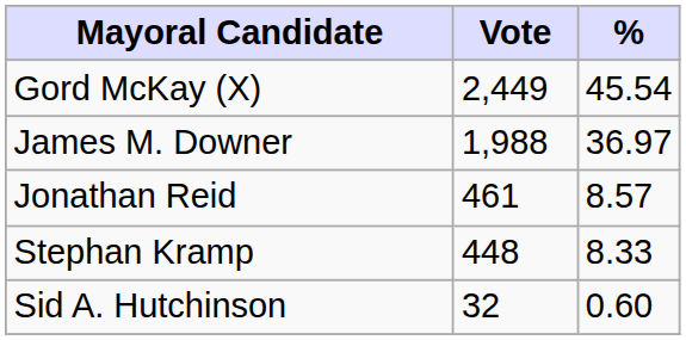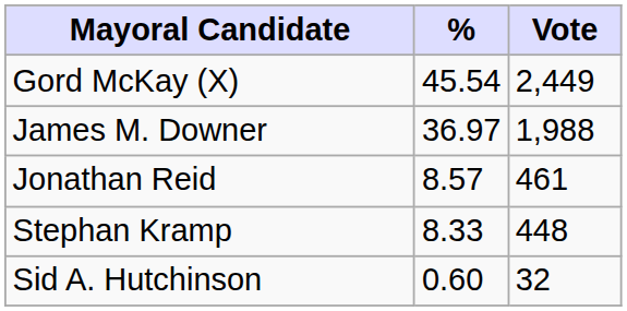columns swapped: Vote <-> %
